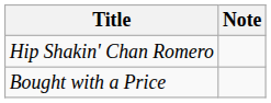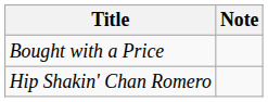rows swapped: Hip Shakin' Chan Romero <-> Bought with a Price
